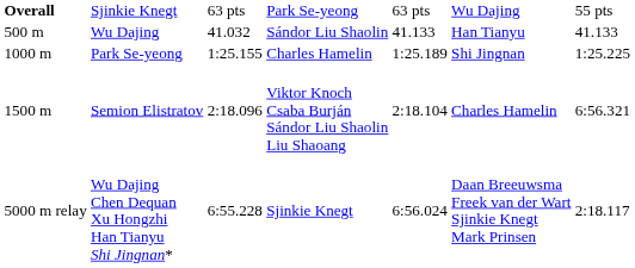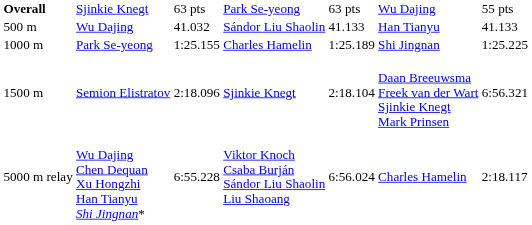Semion Elistratov | column 4: Viktor Knoch Csaba Burján Sándor Liu Shaolin Liu Shaoang -> Sjinkie Knegt
Semion Elistratov | column 6: Charles Hamelin -> Daan Breeuwsma Freek van der Wart Sjinkie Knegt Mark Prinsen
Wu Dajing Chen Dequan Xu Hongzhi Han Tianyu Shi Jingnan* | column 4: Sjinkie Knegt -> Viktor Knoch Csaba Burján Sándor Liu Shaolin Liu Shaoang
Wu Dajing Chen Dequan Xu Hongzhi Han Tianyu Shi Jingnan* | column 6: Daan Breeuwsma Freek van der Wart Sjinkie Knegt Mark Prinsen -> Charles Hamelin
